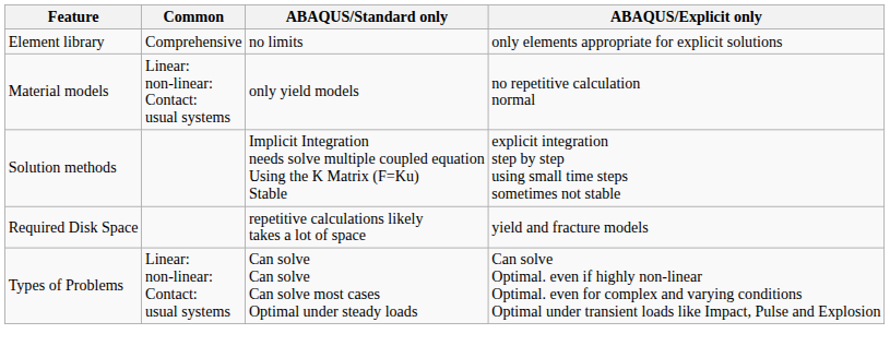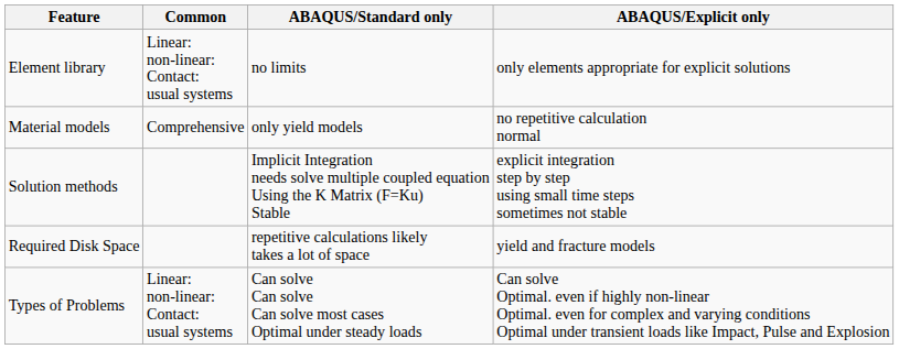Element library | Common: Comprehensive -> Linear: non-linear: Contact: usual systems
Material models | Common: Linear: non-linear: Contact: usual systems -> Comprehensive
